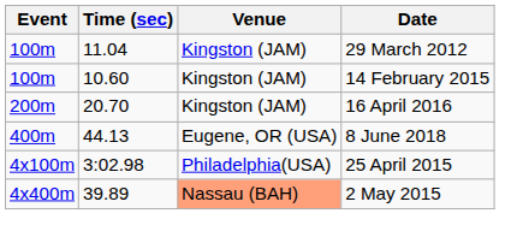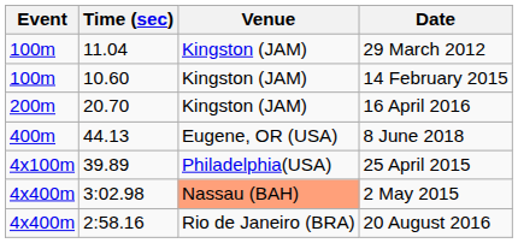25 April 2015 | Time (sec): 3:02.98 -> 39.89
2 May 2015 | Time (sec): 39.89 -> 3:02.98
+ row: 4x400m | 2:58.16 | Rio de Janeiro (BRA) | 20 August 2016
